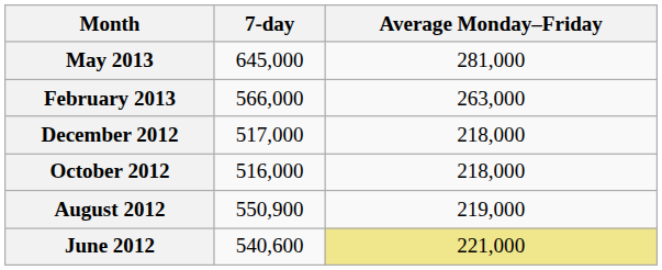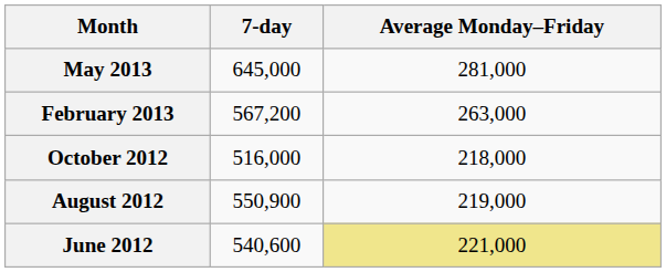February 2013 | 7-day: 566,000 -> 567,200
- row: December 2012 | 517,000 | 218,000
